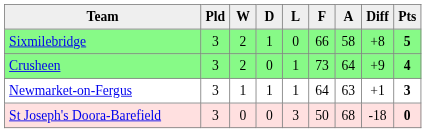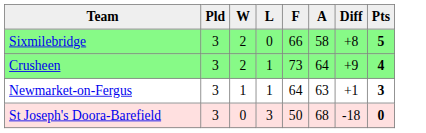- column: D | 1 | 0 | 1 | 0
